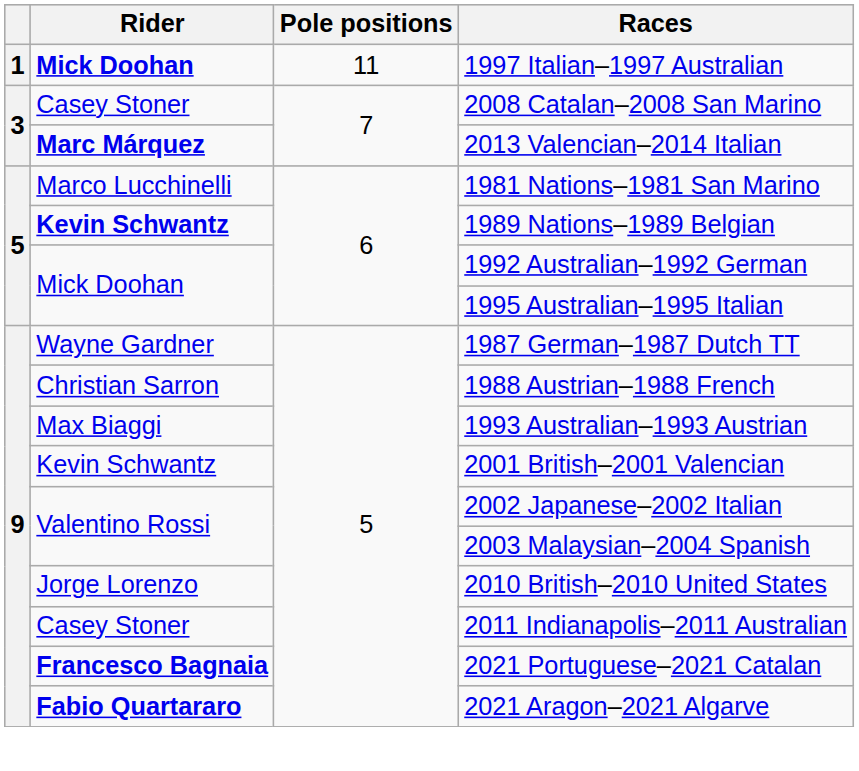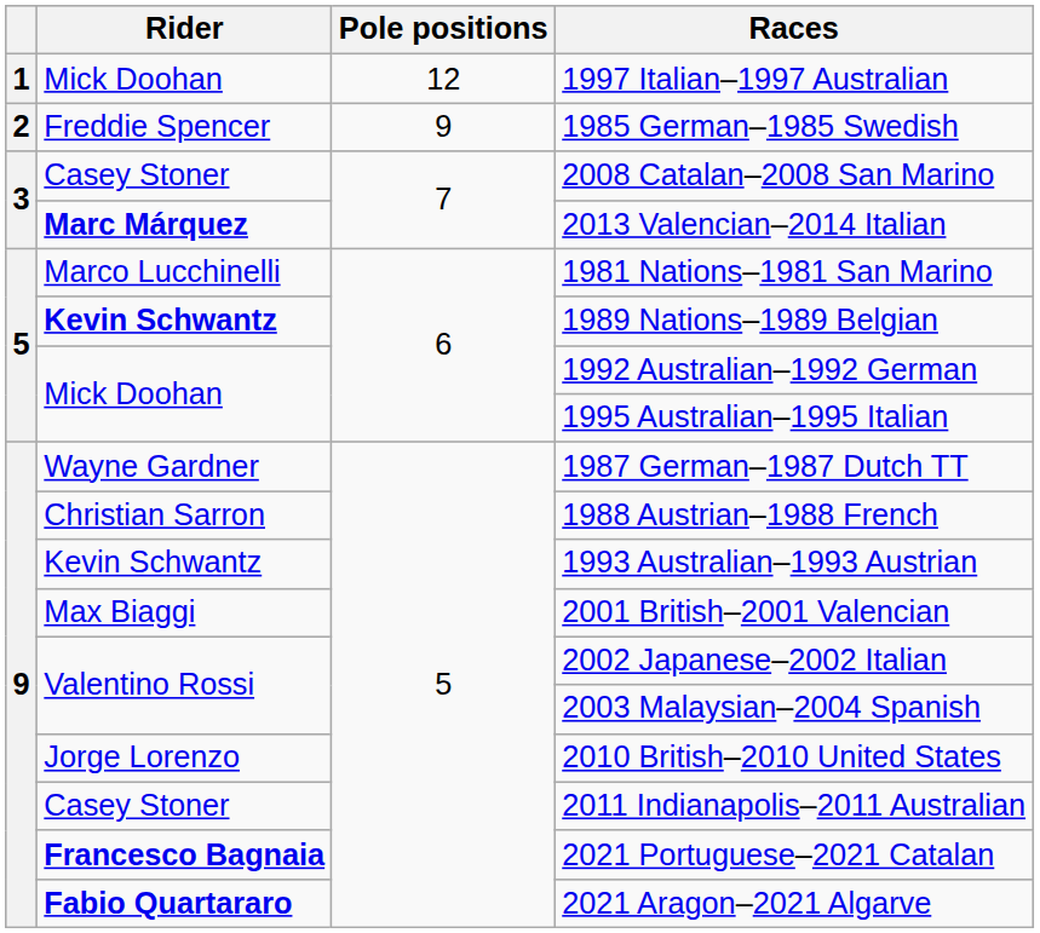1997 Italian–1997 Australian | Rider: bold -> normal
1997 Italian–1997 Australian | Pole positions: 11 -> 12
+ row: 2 | Freddie Spencer | 9 | 1985 German–1985 Swedish
1993 Australian–1993 Austrian | Rider: Max Biaggi -> Kevin Schwantz
2001 British–2001 Valencian | Rider: Kevin Schwantz -> Max Biaggi
